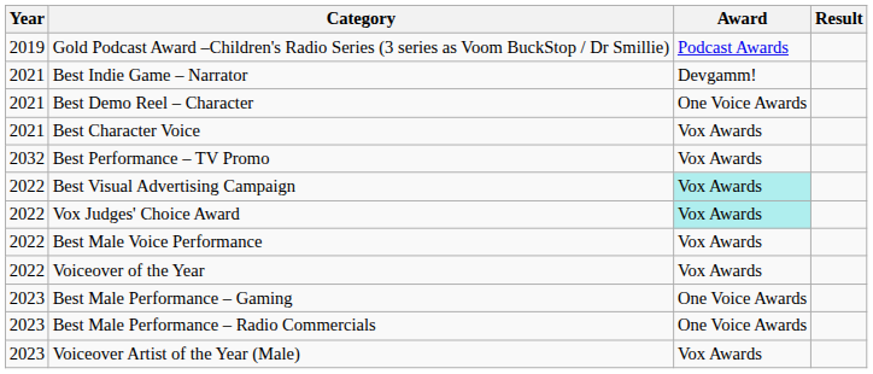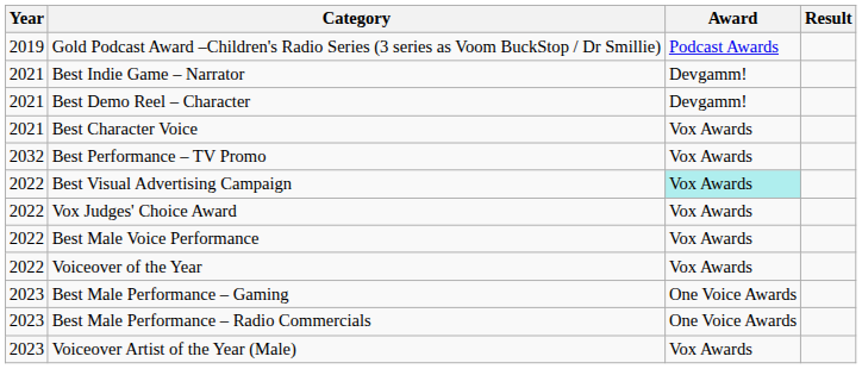Best Demo Reel – Character | Award: One Voice Awards -> Devgamm!
Vox Judges' Choice Award | Award: paleturquoise background -> no background
